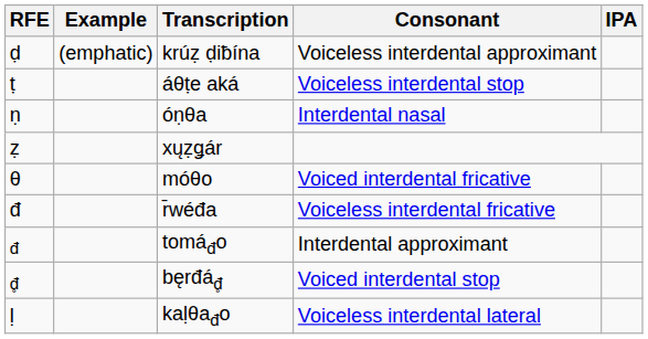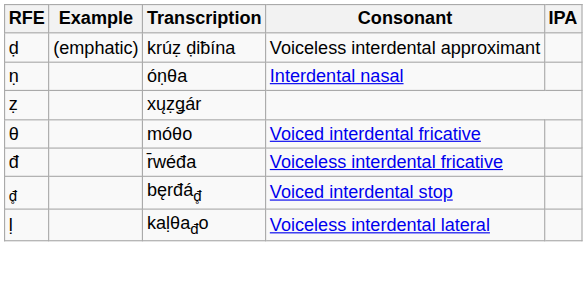- row: ṭ | áθṭe aká | Voiceless interdental stop
- row: đ | tomáđo | Interdental approximant
